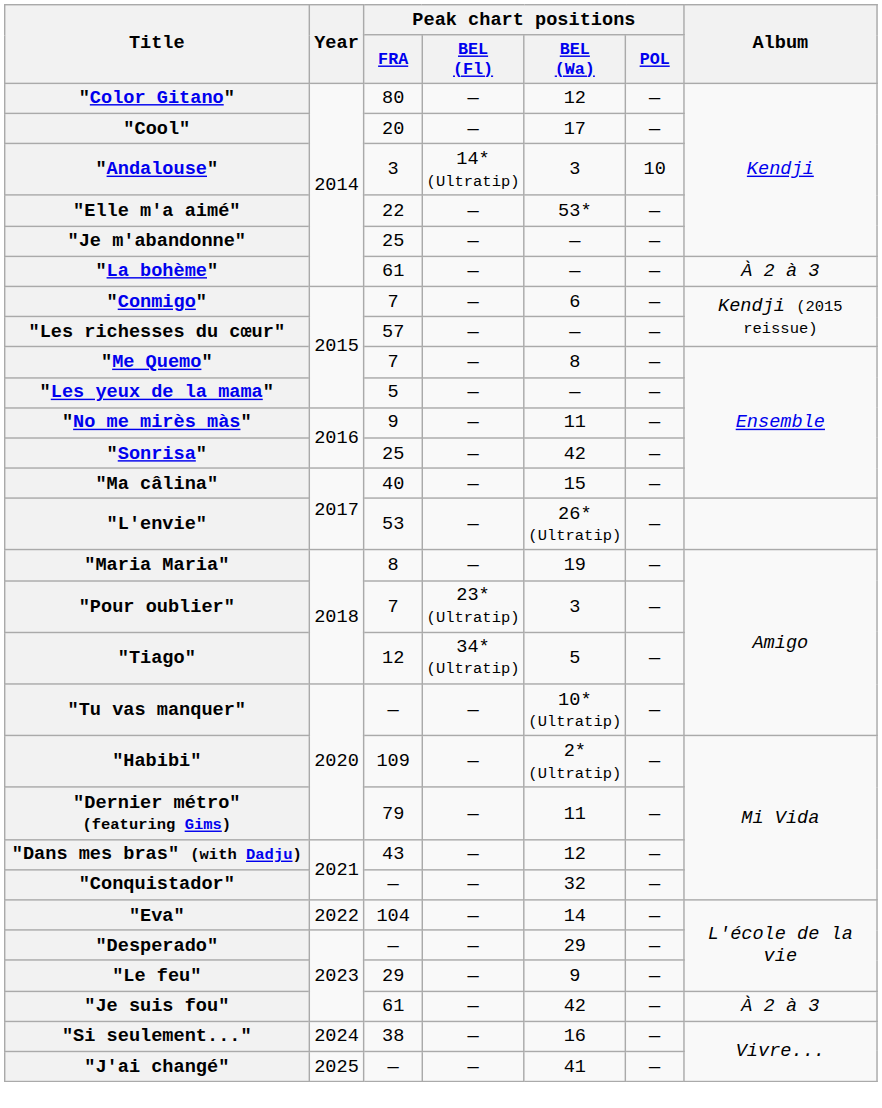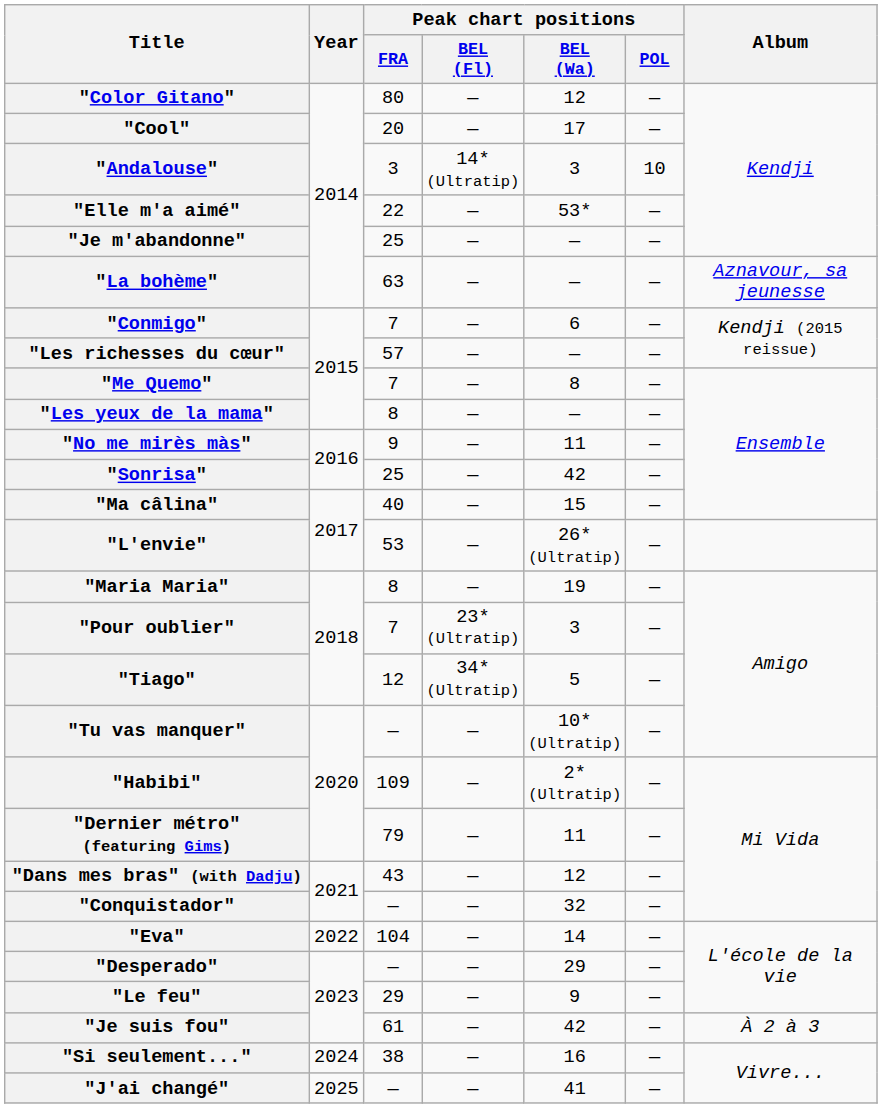"La bohème" | Peak chart positions / FRA: 61 -> 63
"La bohème" | Album: À 2 à 3 -> Aznavour, sa jeunesse
"Les yeux de la mama" | Peak chart positions / FRA: 5 -> 8
